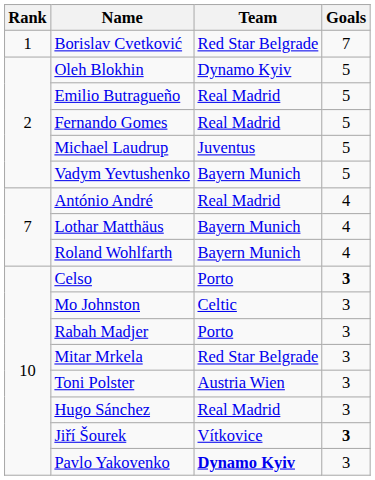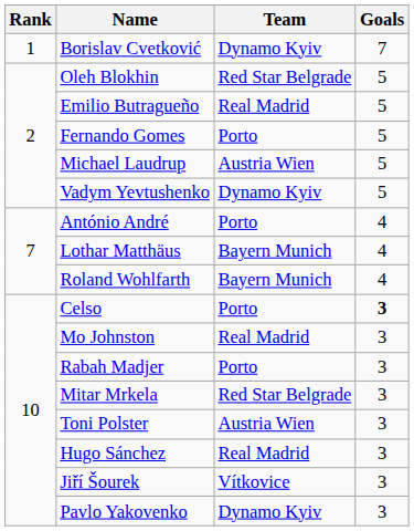Borislav Cvetković | Team: Red Star Belgrade -> Dynamo Kyiv
Oleh Blokhin | Team: Dynamo Kyiv -> Red Star Belgrade
Fernando Gomes | Team: Real Madrid -> Porto
Michael Laudrup | Team: Juventus -> Austria Wien
Vadym Yevtushenko | Team: Bayern Munich -> Dynamo Kyiv
António André | Team: Real Madrid -> Porto
Mo Johnston | Team: Celtic -> Real Madrid
Jiří Šourek | Goals: bold -> normal
Pavlo Yakovenko | Team: bold -> normal
